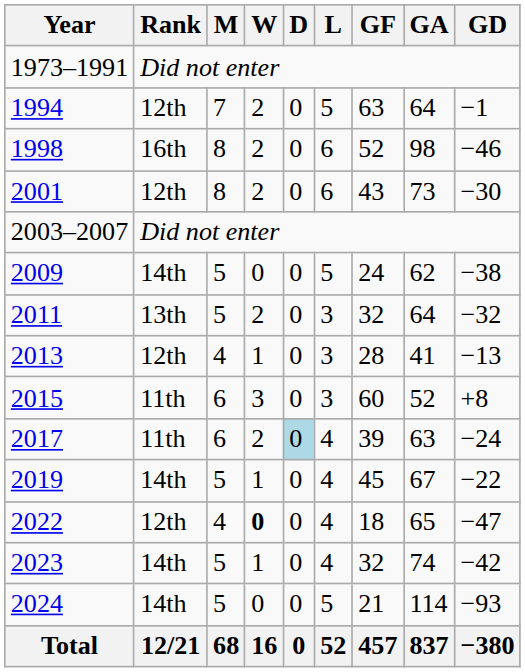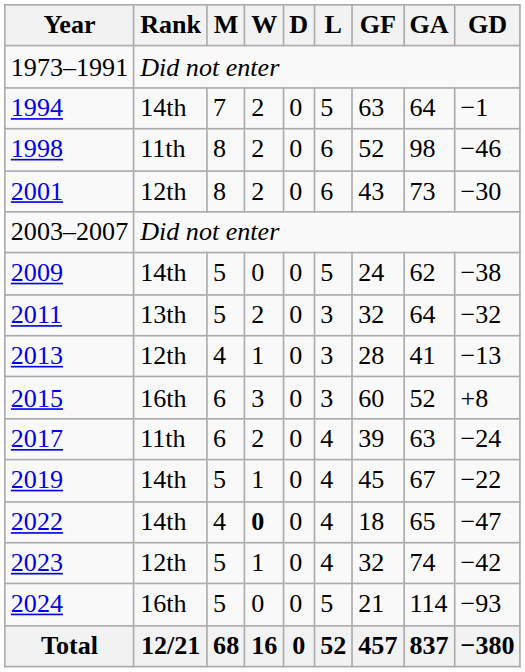1994 | Rank: 12th -> 14th
1998 | Rank: 16th -> 11th
2015 | Rank: 11th -> 16th
2017 | D: lightblue background -> no background
2022 | Rank: 12th -> 14th
2023 | Rank: 14th -> 12th
2024 | Rank: 14th -> 16th
